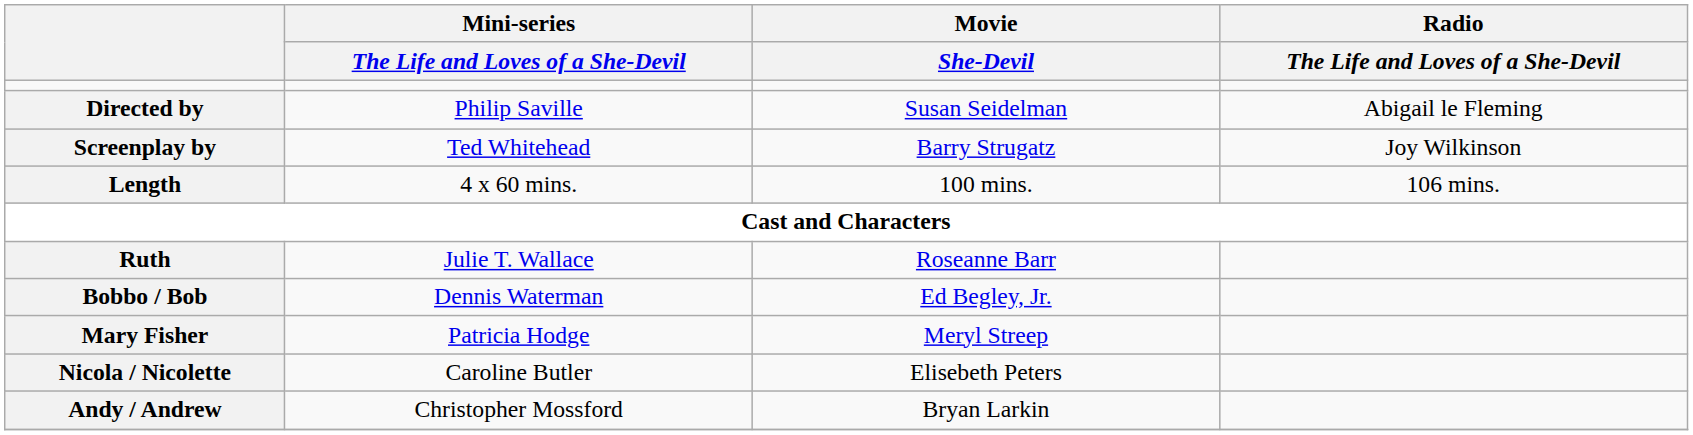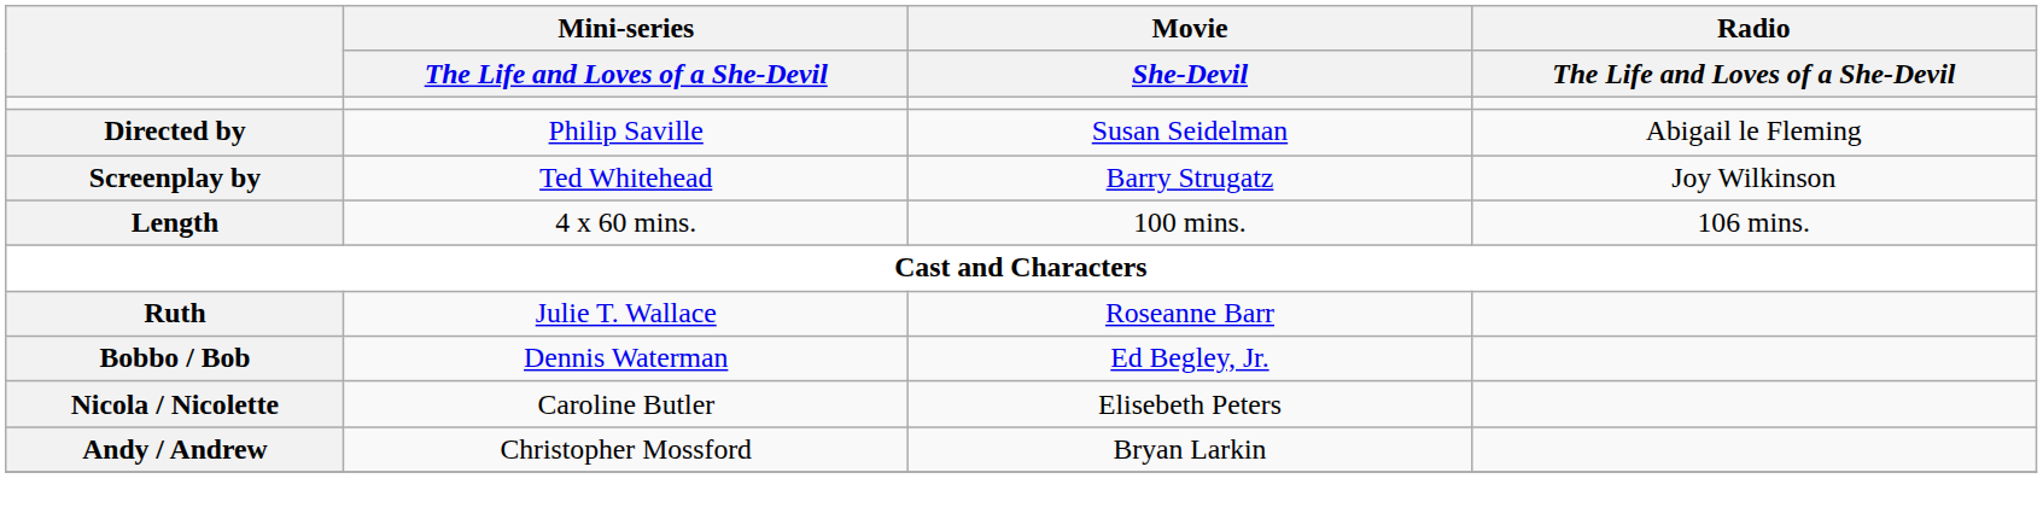- row: Mary Fisher | Patricia Hodge | Meryl Streep
